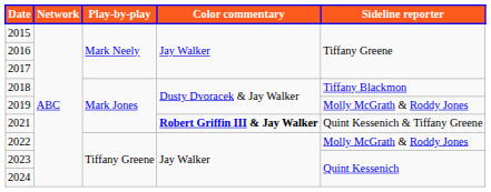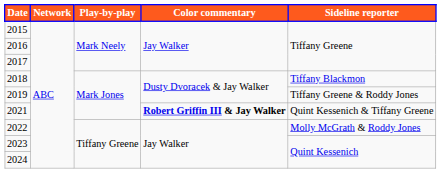2019 | Sideline reporter: Molly McGrath & Roddy Jones -> Tiffany Greene & Roddy Jones
